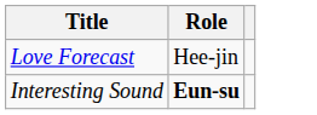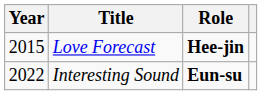+ column: Year | 2015 | 2022
Love Forecast | Role: normal -> bold
